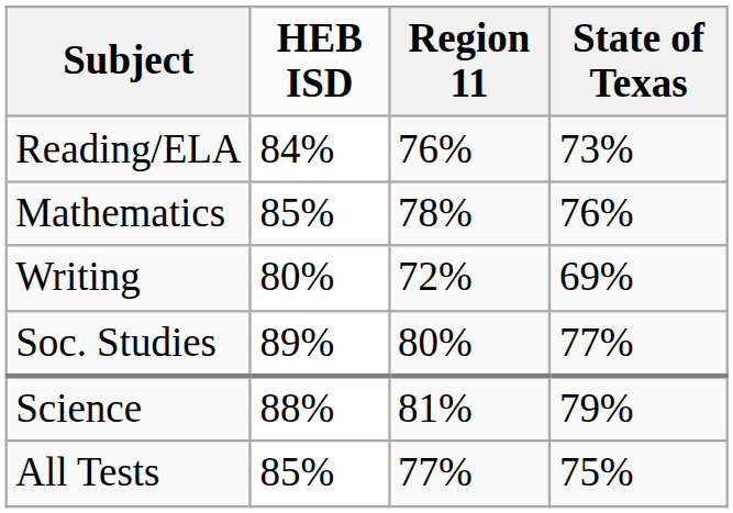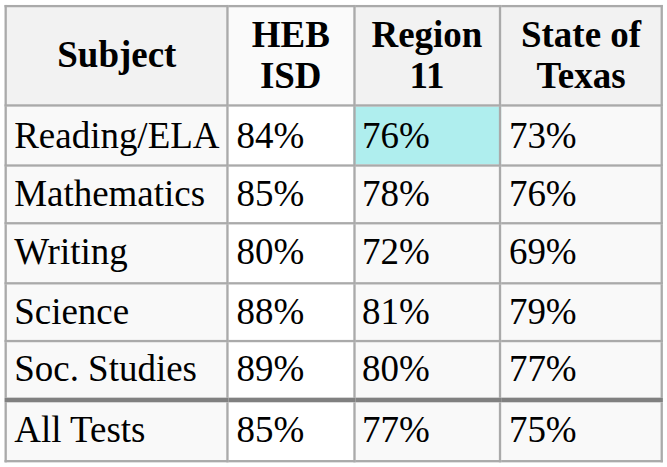Reading/ELA | Region 11: no background -> paleturquoise background
rows swapped: Science <-> Soc. Studies
